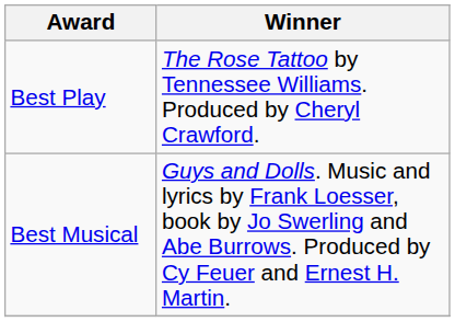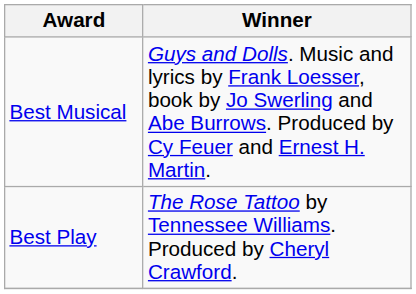rows swapped: Best Play <-> Best Musical
